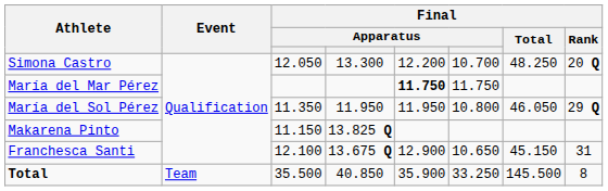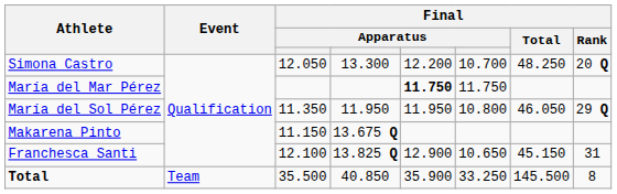Makarena Pinto | column 4: 13.825 Q -> 13.675 Q
Franchesca Santi | column 4: 13.675 Q -> 13.825 Q
